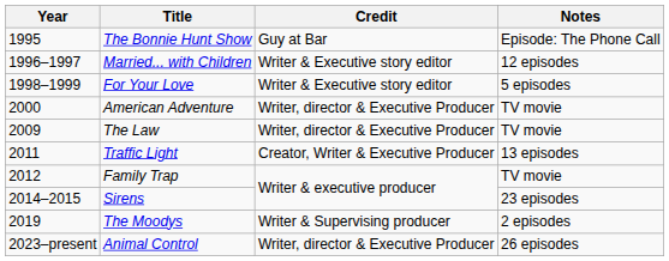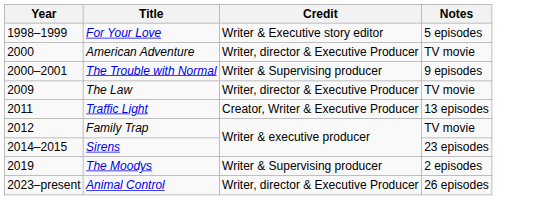- row: 1995 | The Bonnie Hunt Show | Guy at Bar | Episode: The Phone Call
- row: 1996–1997 | Married... with Children | Writer & Executive story editor | 12 episodes
+ row: 2000–2001 | The Trouble with Normal | Writer & Supervising producer | 9 episodes
